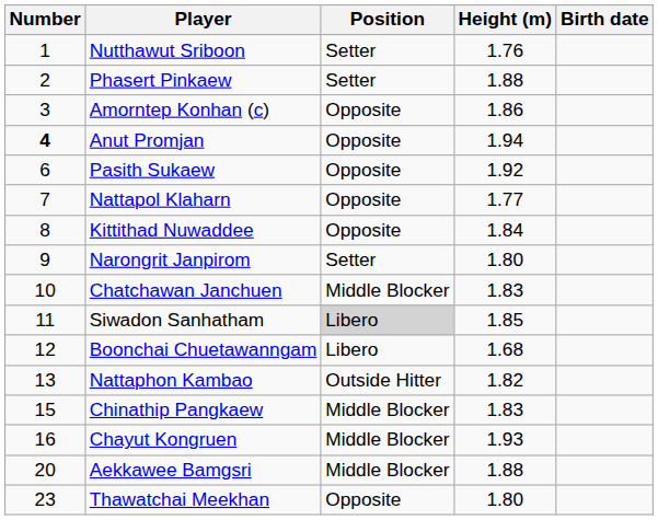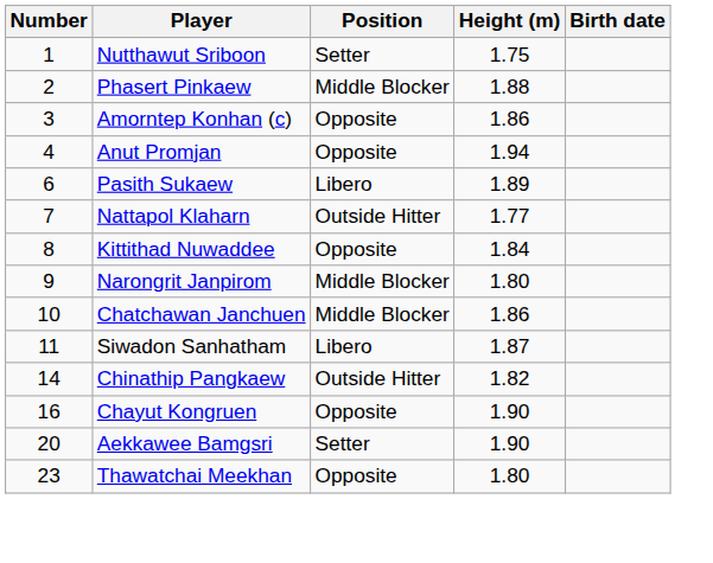Nutthawut Sriboon | Height (m): 1.76 -> 1.75
Phasert Pinkaew | Position: Setter -> Middle Blocker
Anut Promjan | Number: bold -> normal
Pasith Sukaew | Position: Opposite -> Libero
Pasith Sukaew | Height (m): 1.92 -> 1.89
Nattapol Klaharn | Position: Opposite -> Outside Hitter
Narongrit Janpirom | Position: Setter -> Middle Blocker
Chatchawan Janchuen | Height (m): 1.83 -> 1.86
Siwadon Sanhatham | Position: lightgrey background -> no background
Siwadon Sanhatham | Height (m): 1.85 -> 1.87
- row: 12 | Boonchai Chuetawanngam | Libero | 1.68
- row: 13 | Nattaphon Kambao | Outside Hitter | 1.82
Chinathip Pangkaew | Number: 15 -> 14
Chinathip Pangkaew | Position: Middle Blocker -> Outside Hitter
Chinathip Pangkaew | Height (m): 1.83 -> 1.82
Chayut Kongruen | Position: Middle Blocker -> Opposite
Chayut Kongruen | Height (m): 1.93 -> 1.90
Aekkawee Bamgsri | Position: Middle Blocker -> Setter
Aekkawee Bamgsri | Height (m): 1.88 -> 1.90
